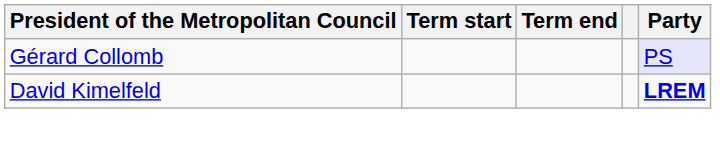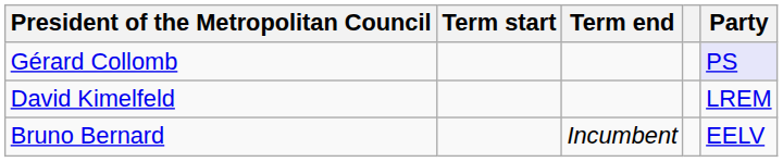David Kimelfeld | Party: bold -> normal
+ row: Bruno Bernard | Incumbent | EELV
